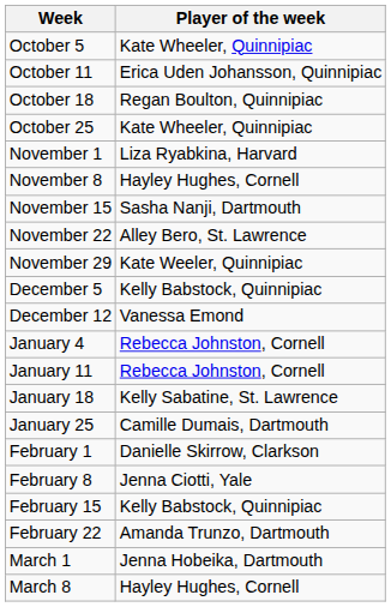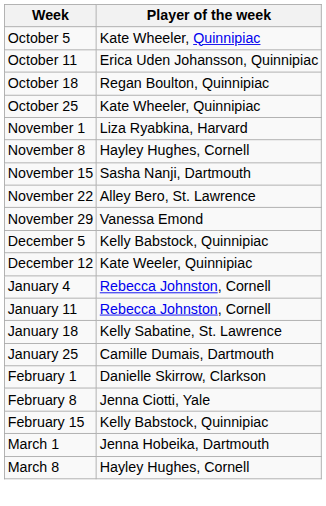November 29 | Player of the week: Kate Weeler, Quinnipiac -> Vanessa Emond
December 12 | Player of the week: Vanessa Emond -> Kate Weeler, Quinnipiac
- row: February 22 | Amanda Trunzo, Dartmouth
